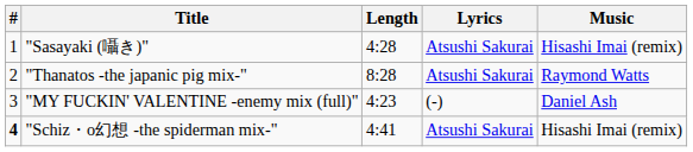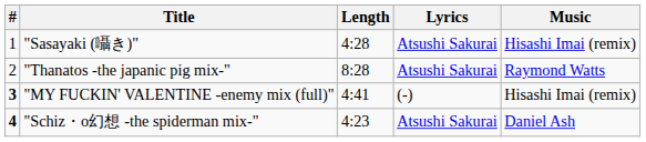"MY FUCKIN' VALENTINE -enemy mix (full)" | #: normal -> bold
"MY FUCKIN' VALENTINE -enemy mix (full)" | Length: 4:23 -> 4:41
"MY FUCKIN' VALENTINE -enemy mix (full)" | Music: Daniel Ash -> Hisashi Imai (remix)
"Schiz・o幻想 -the spiderman mix-" | Length: 4:41 -> 4:23
"Schiz・o幻想 -the spiderman mix-" | Music: Hisashi Imai (remix) -> Daniel Ash
